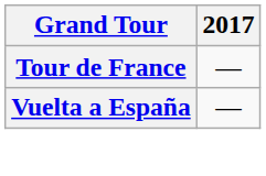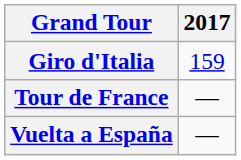+ row: Giro d'Italia | 159
